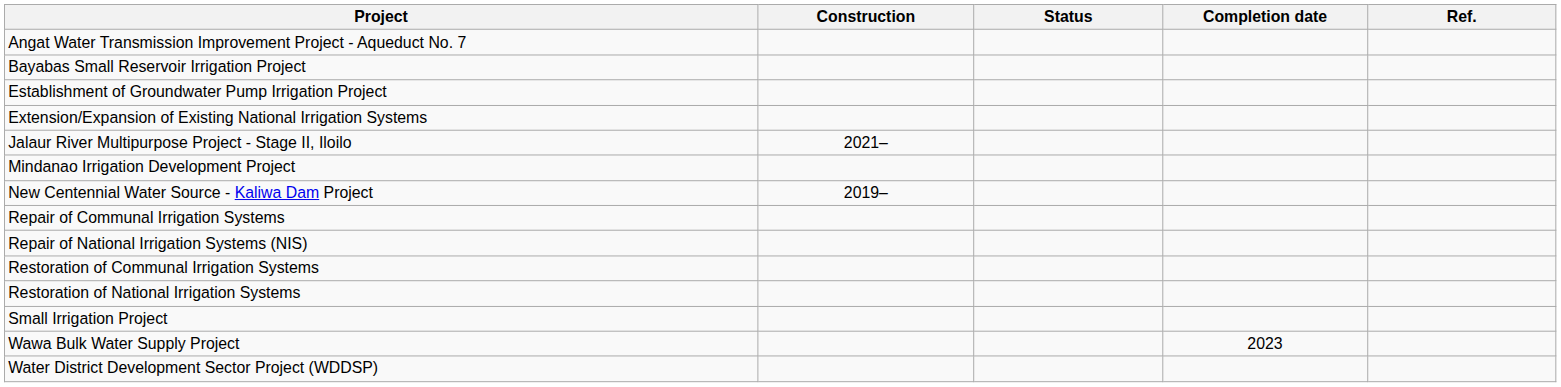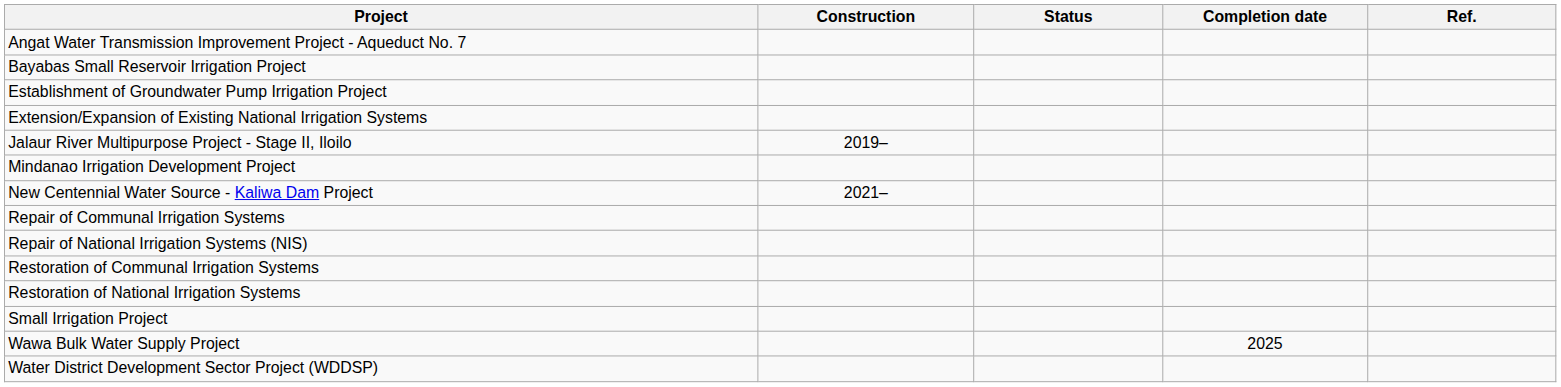Jalaur River Multipurpose Project - Stage II, Iloilo | Construction: 2021– -> 2019–
New Centennial Water Source - Kaliwa Dam Project | Construction: 2019– -> 2021–
Wawa Bulk Water Supply Project | Completion date: 2023 -> 2025
